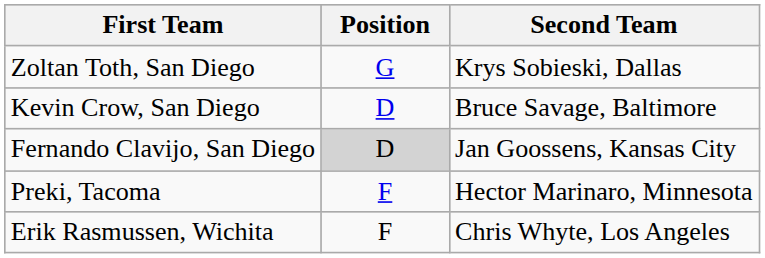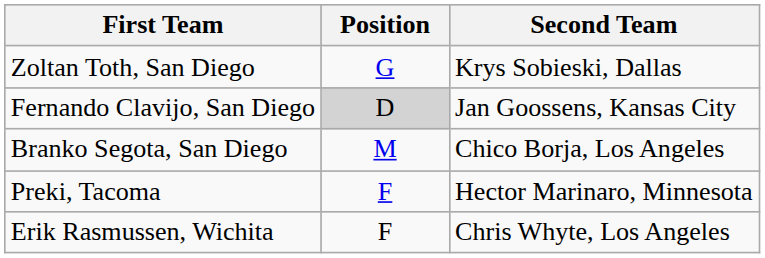- row: Kevin Crow, San Diego | D | Bruce Savage, Baltimore
+ row: Branko Segota, San Diego | M | Chico Borja, Los Angeles
